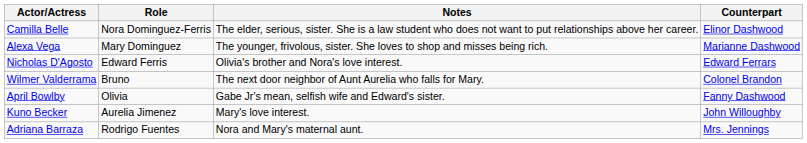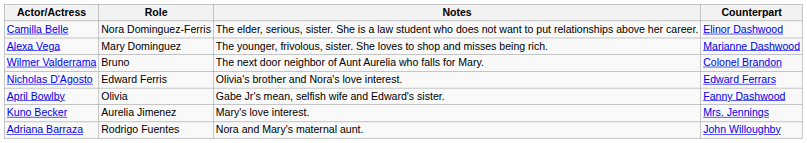rows swapped: Wilmer Valderrama <-> Nicholas D'Agosto
Kuno Becker | Counterpart: John Willoughby -> Mrs. Jennings
Adriana Barraza | Counterpart: Mrs. Jennings -> John Willoughby
